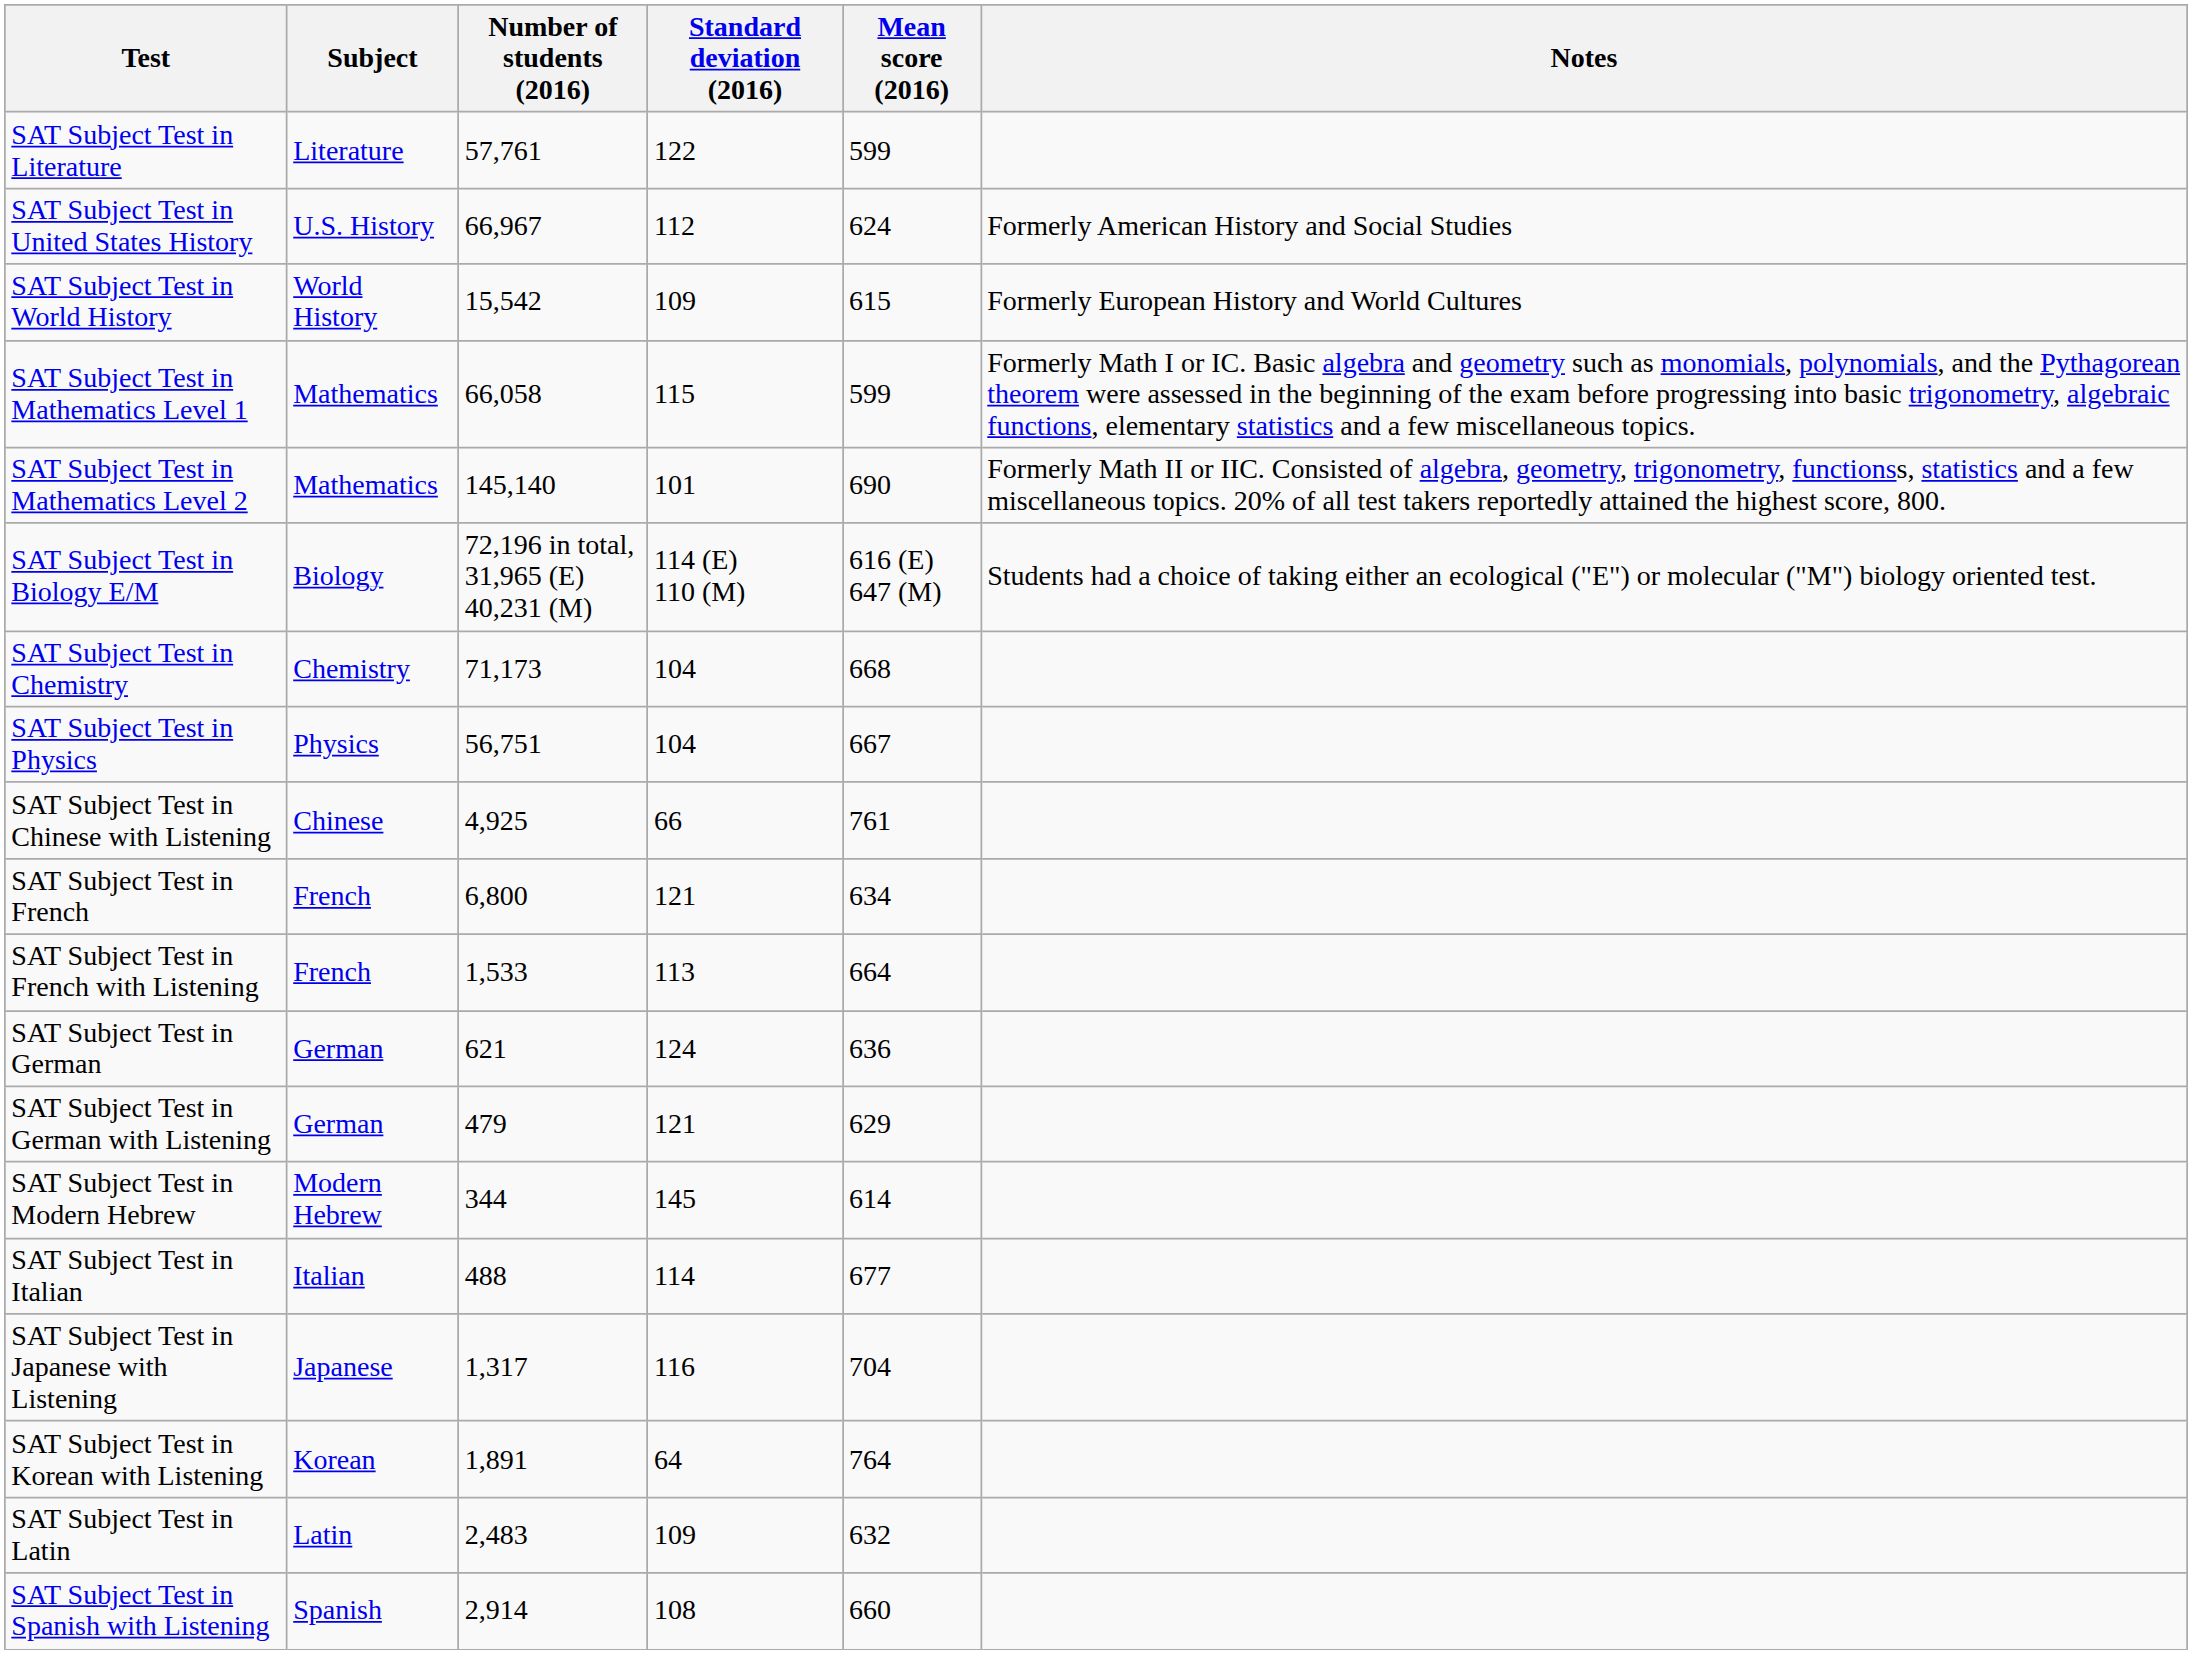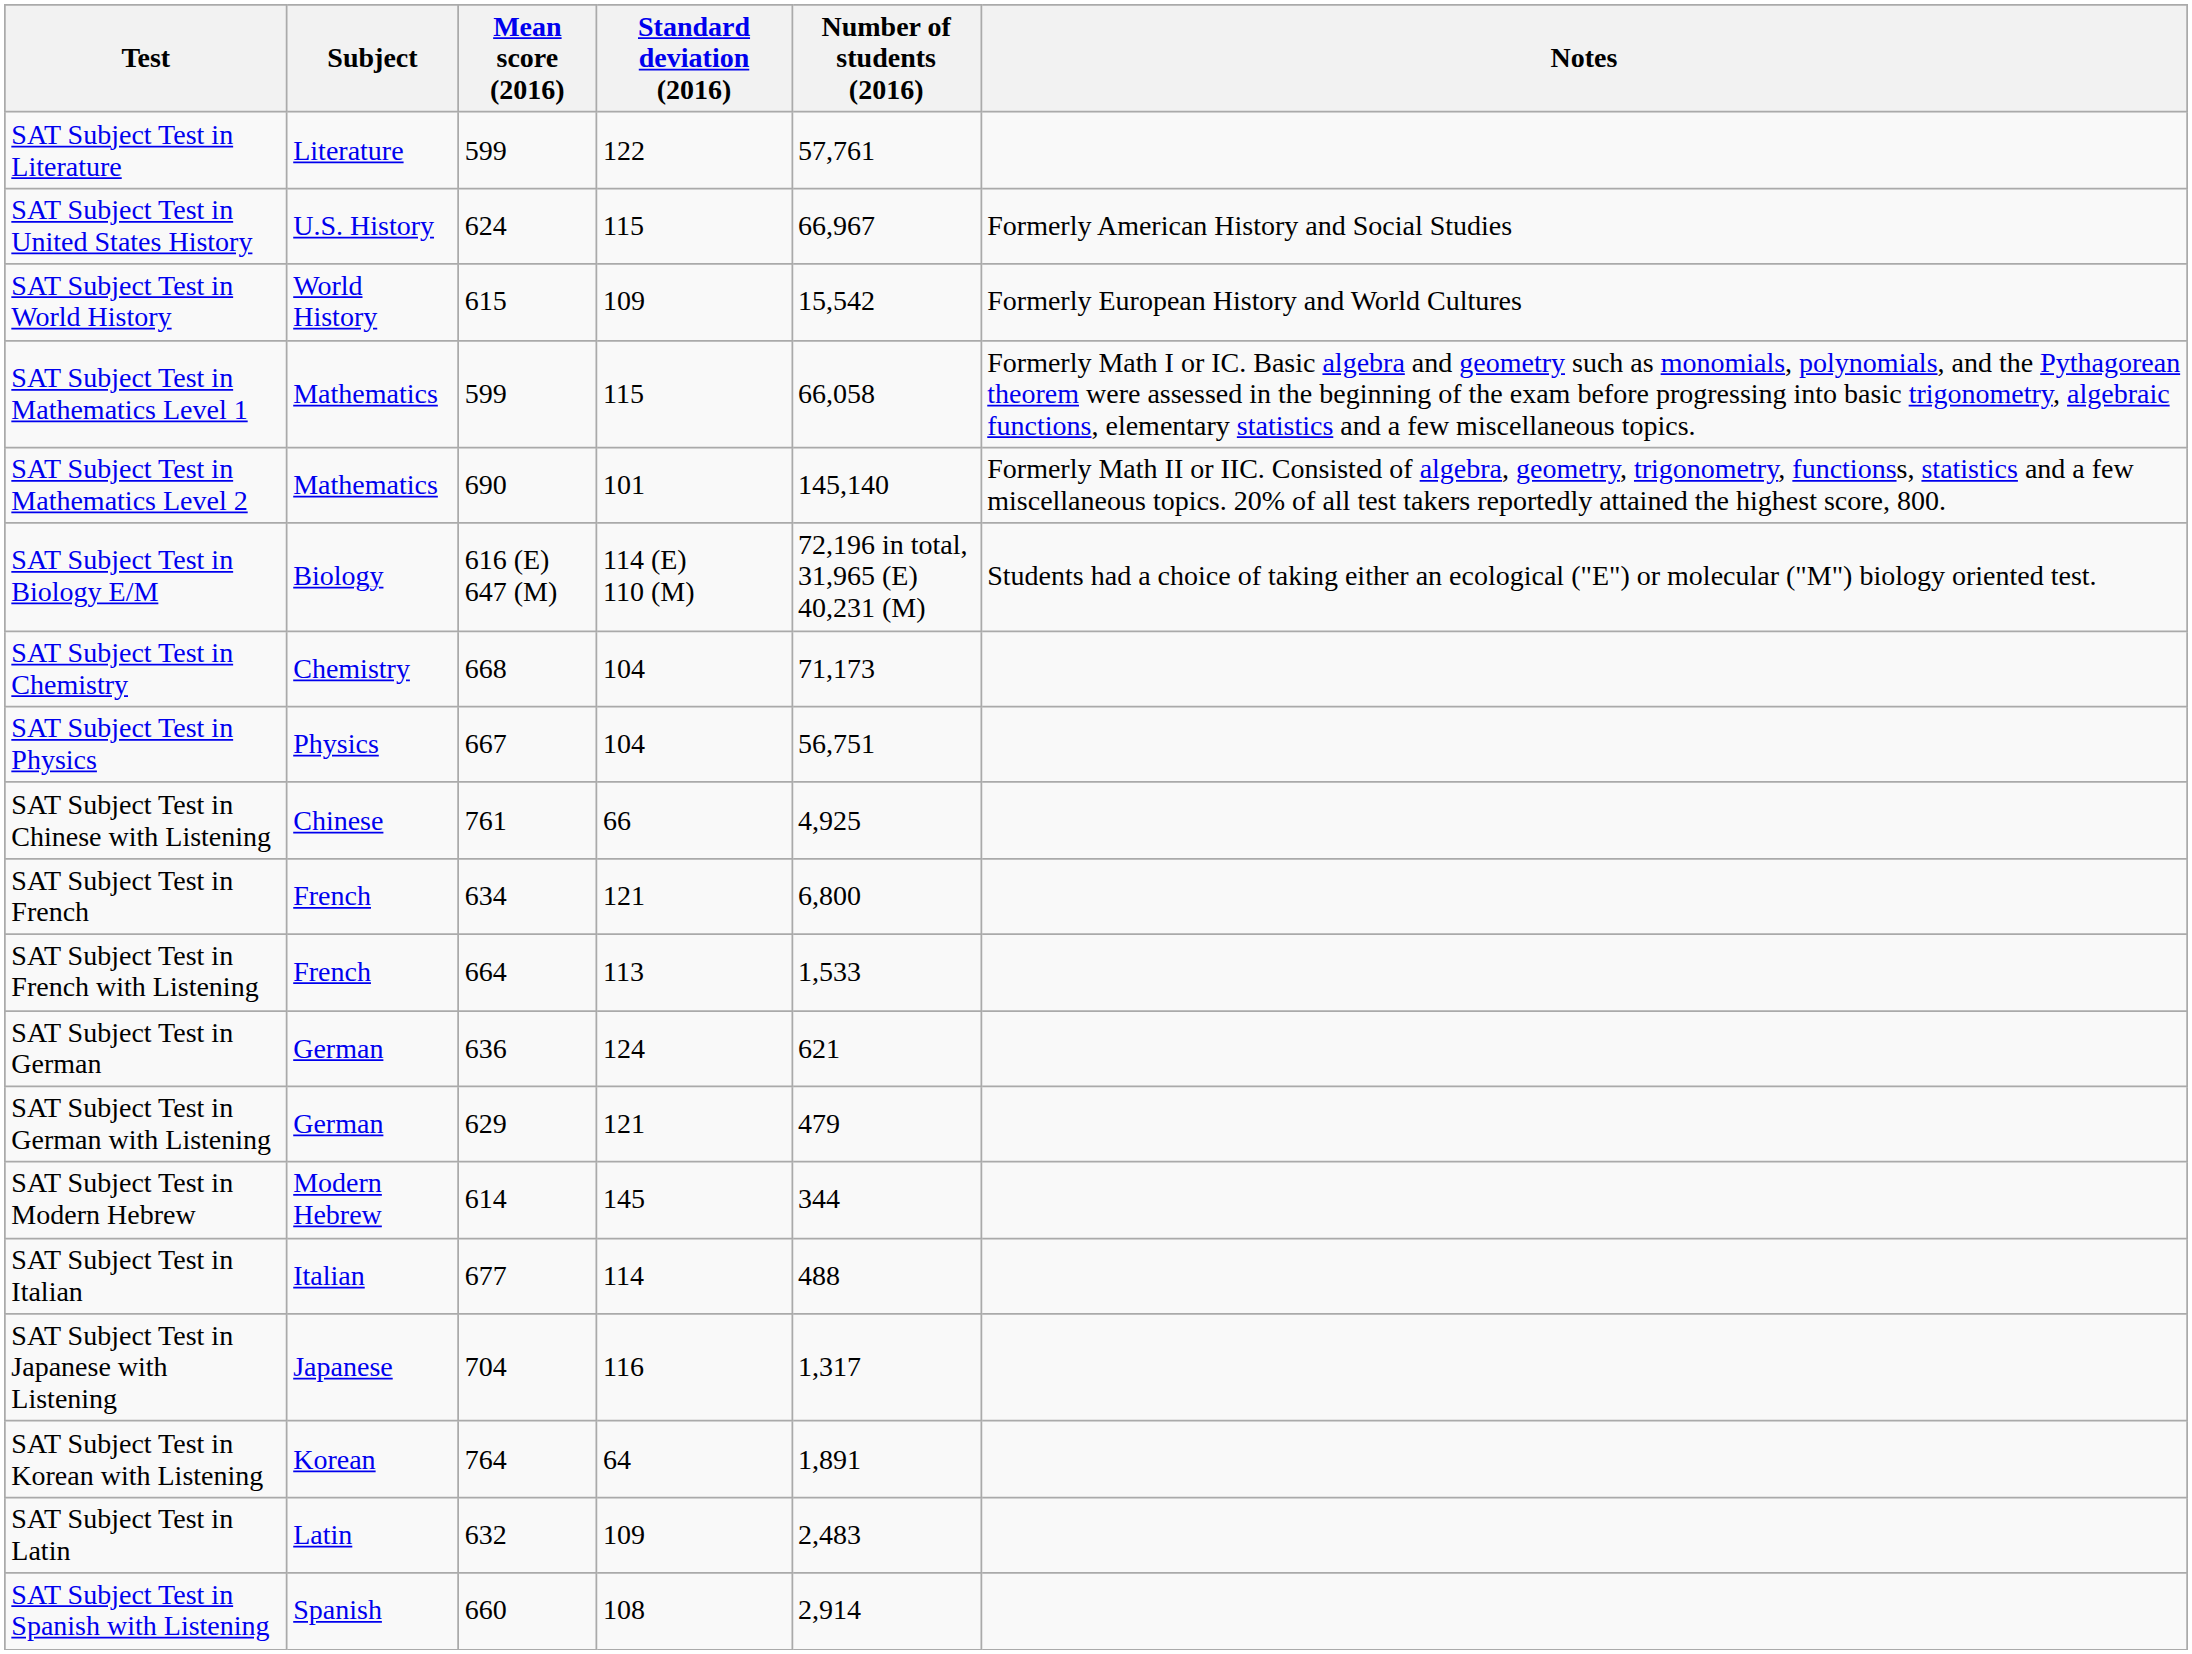columns swapped: Mean score (2016) <-> Number of students (2016)
SAT Subject Test in United States History | Standard deviation (2016): 112 -> 115
